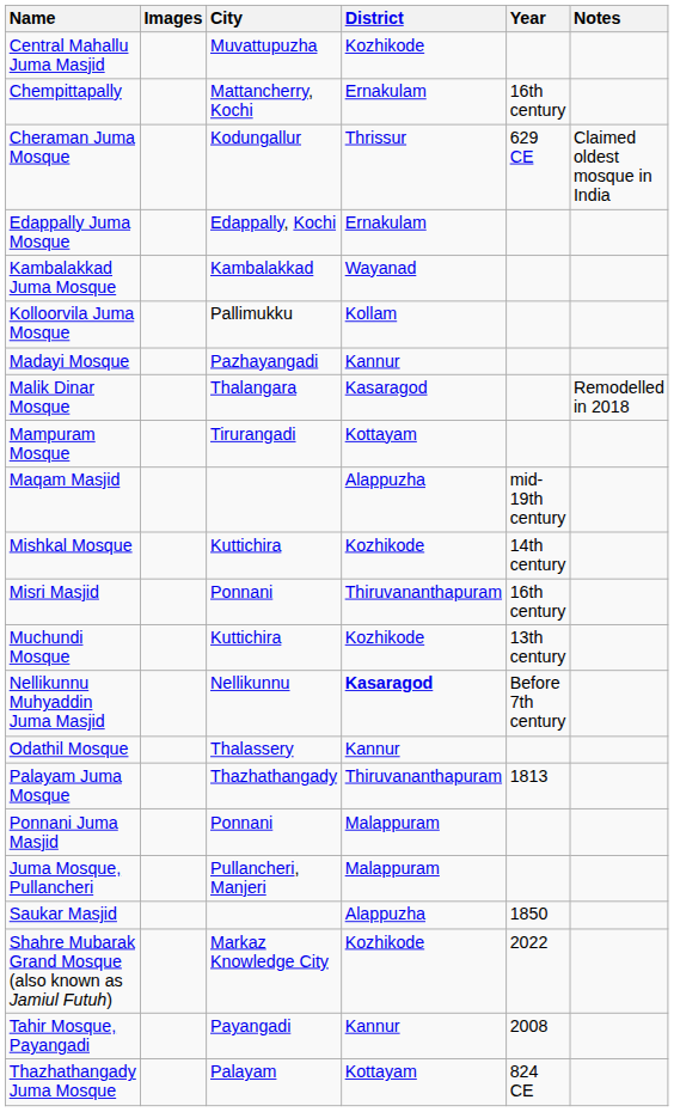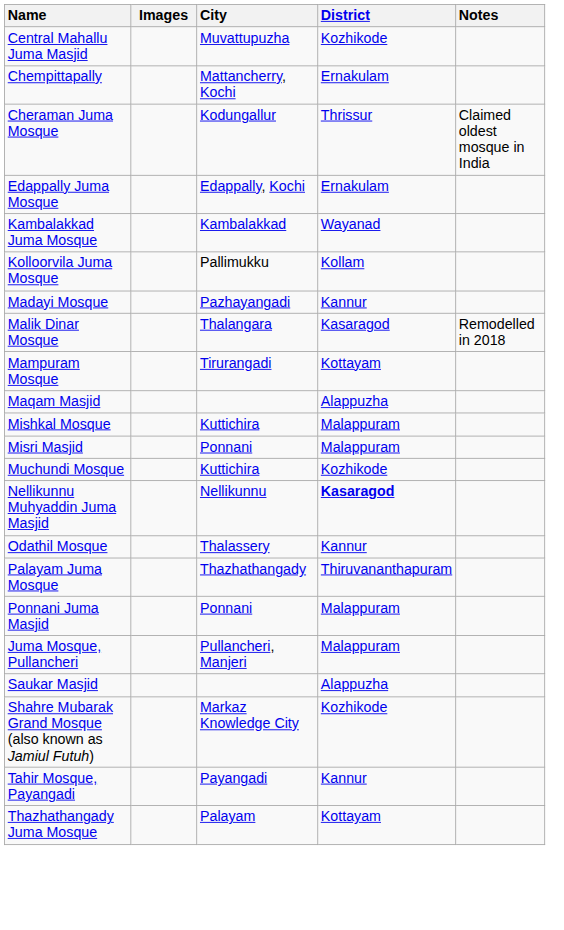- column: Year | 16th century | 629 CE | mid-19th century | 14th century | 16th century | 13th century | Before 7th century | 1813 | 1850 | 2022 | 2008 | 824 CE
Mishkal Mosque | District: Kozhikode -> Malappuram
Misri Masjid | District: Thiruvananthapuram -> Malappuram
